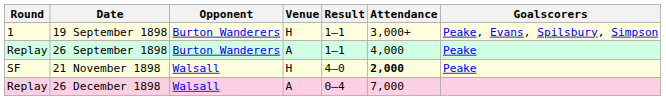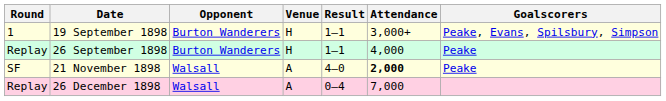26 September 1898 | Venue: A -> H
21 November 1898 | Venue: H -> A
